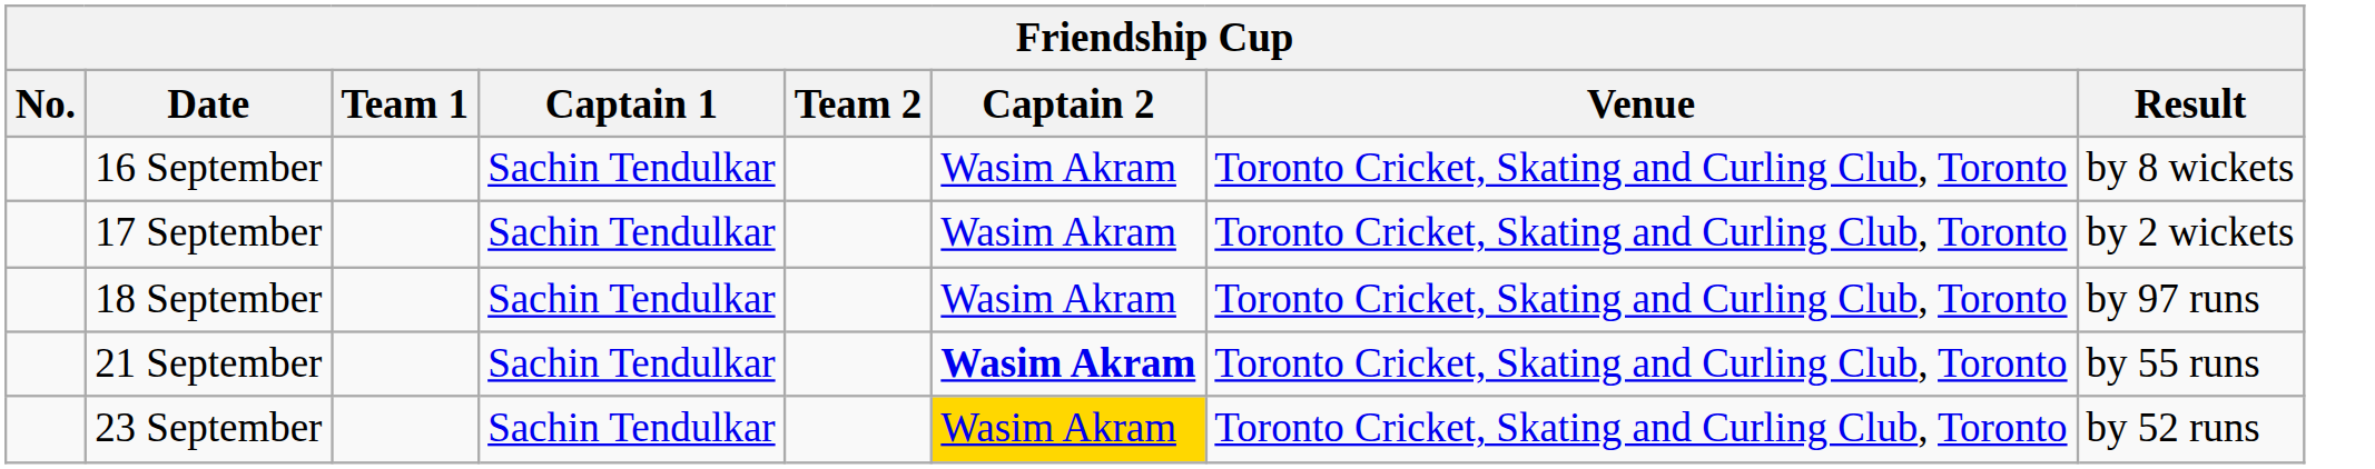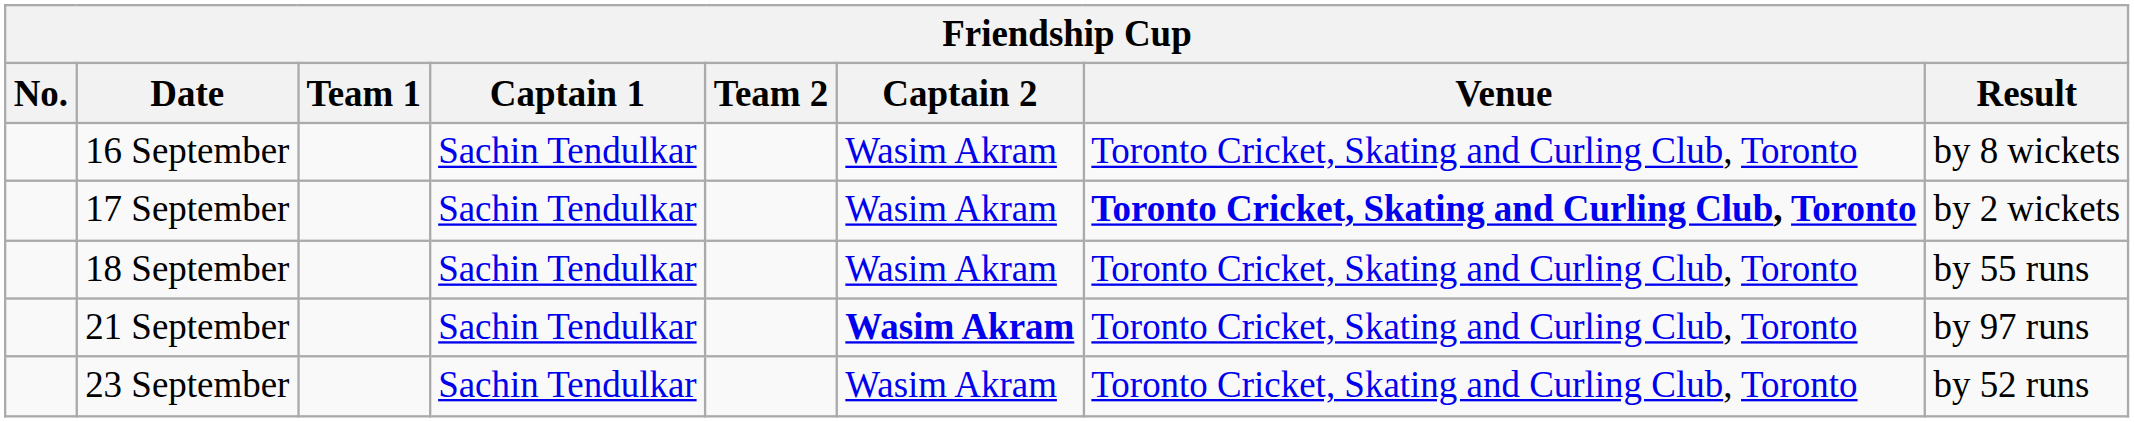17 September | Venue: normal -> bold
18 September | Result: by 97 runs -> by 55 runs
21 September | Result: by 55 runs -> by 97 runs
23 September | Captain 2: gold background -> no background
